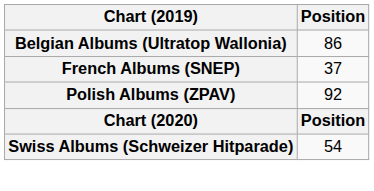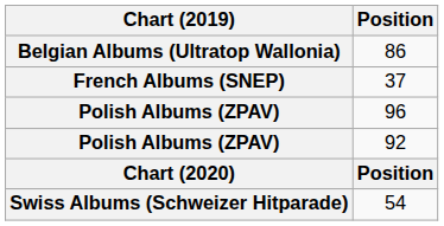+ row: Polish Albums (ZPAV) | 96
